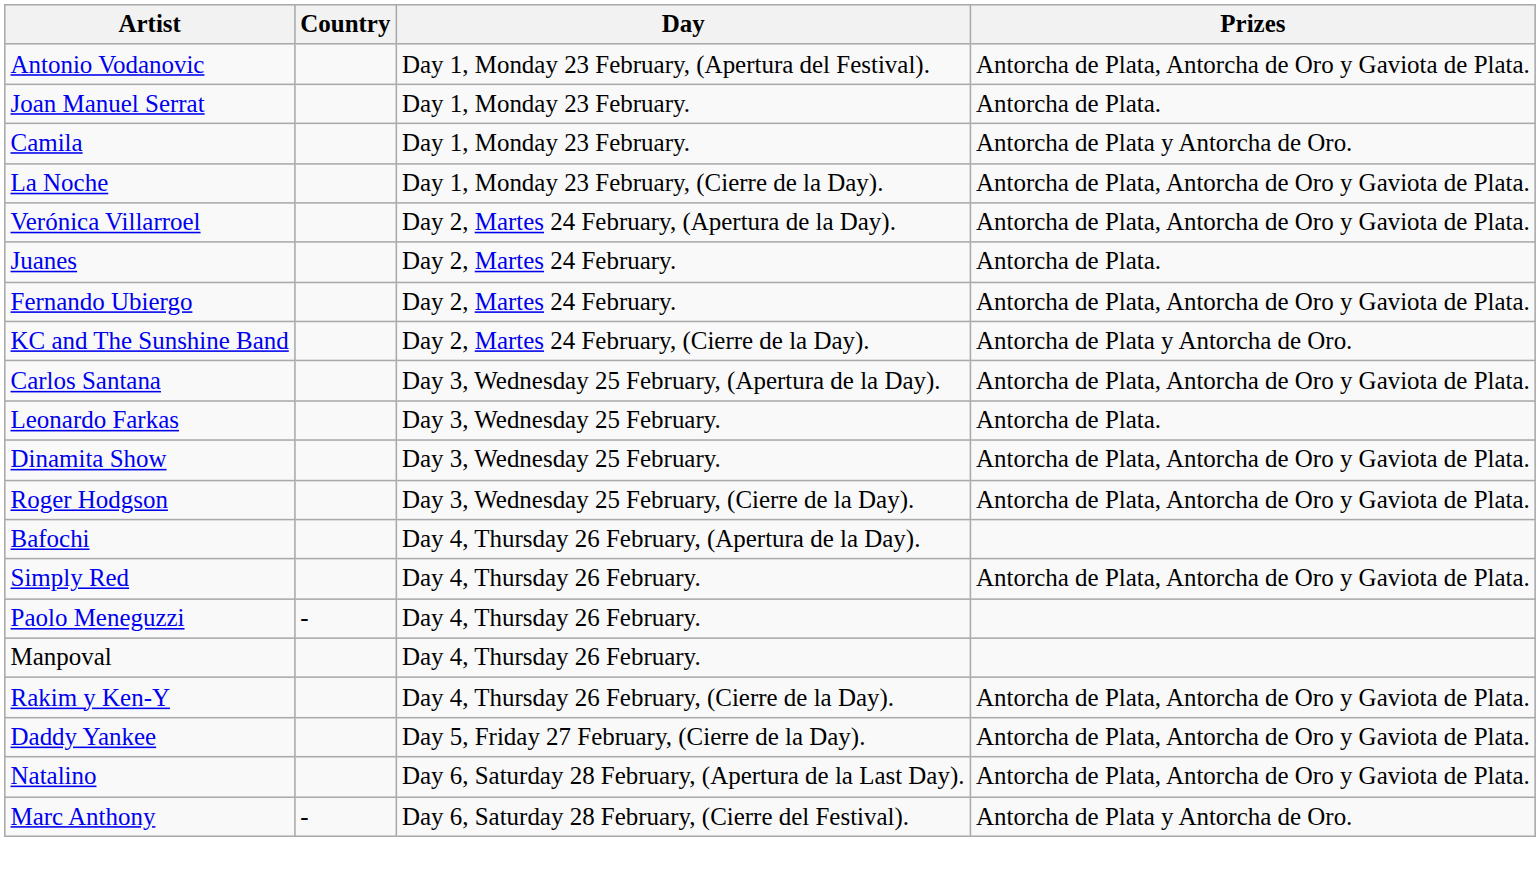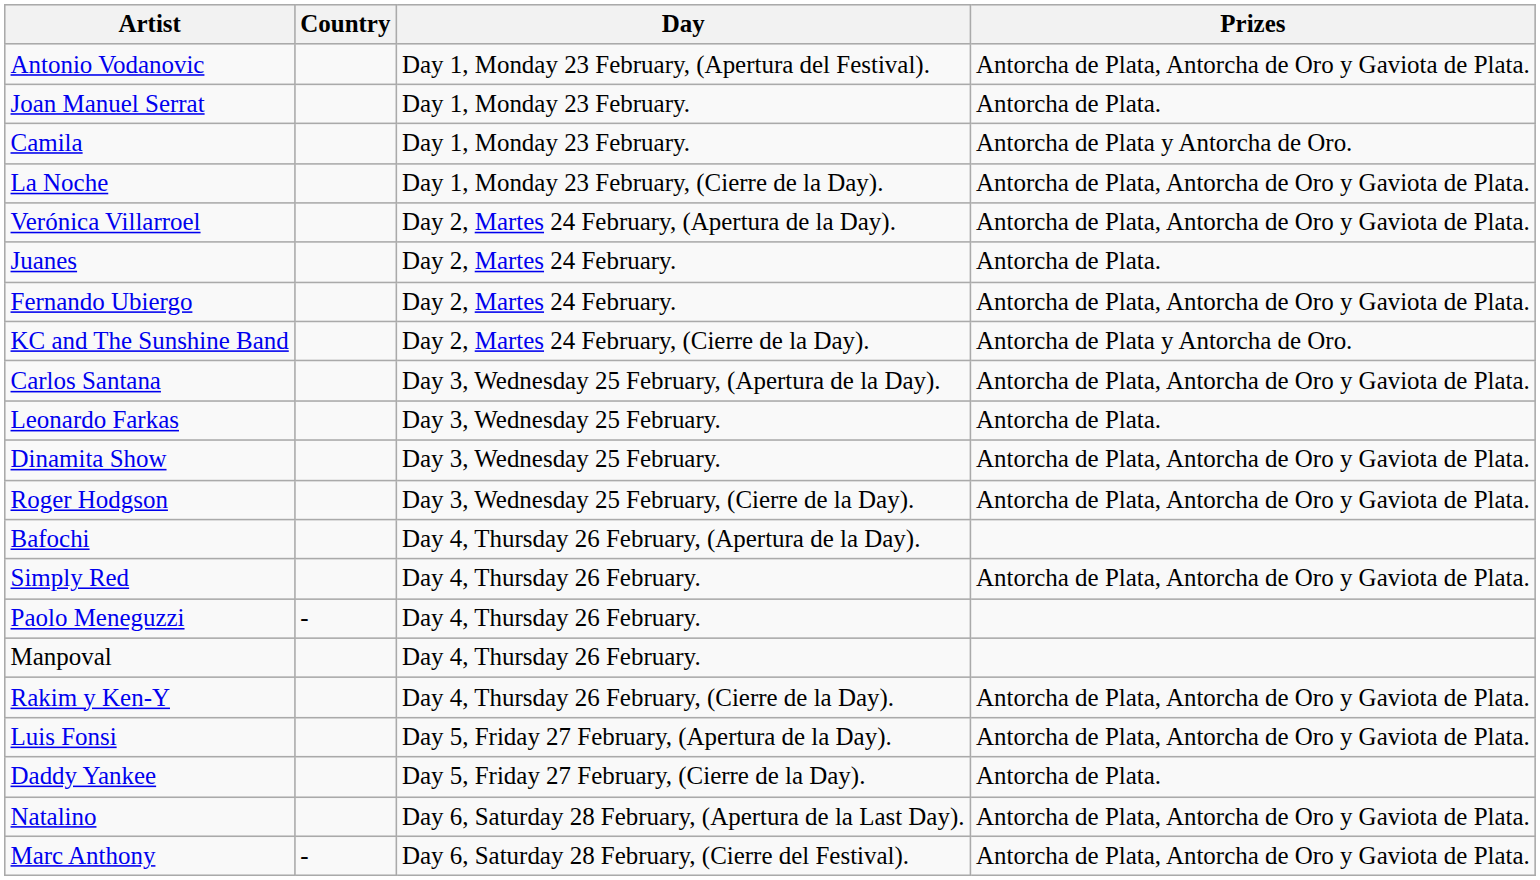+ row: Luis Fonsi | Day 5, Friday 27 February, (Apertura de la Day). | Antorcha de Plata, Antorcha de Oro y Gaviota de Plata.
Daddy Yankee | Prizes: Antorcha de Plata, Antorcha de Oro y Gaviota de Plata. -> Antorcha de Plata.
Marc Anthony | Prizes: Antorcha de Plata y Antorcha de Oro. -> Antorcha de Plata, Antorcha de Oro y Gaviota de Plata.
